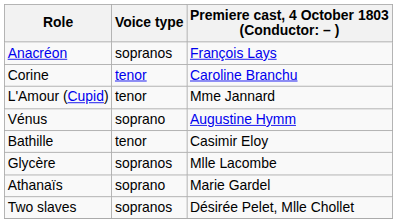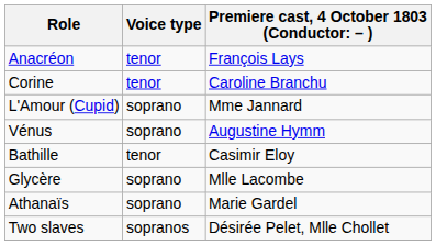Anacréon | Voice type: sopranos -> tenor
L'Amour (Cupid) | Voice type: tenor -> soprano
Glycère | Voice type: sopranos -> soprano
